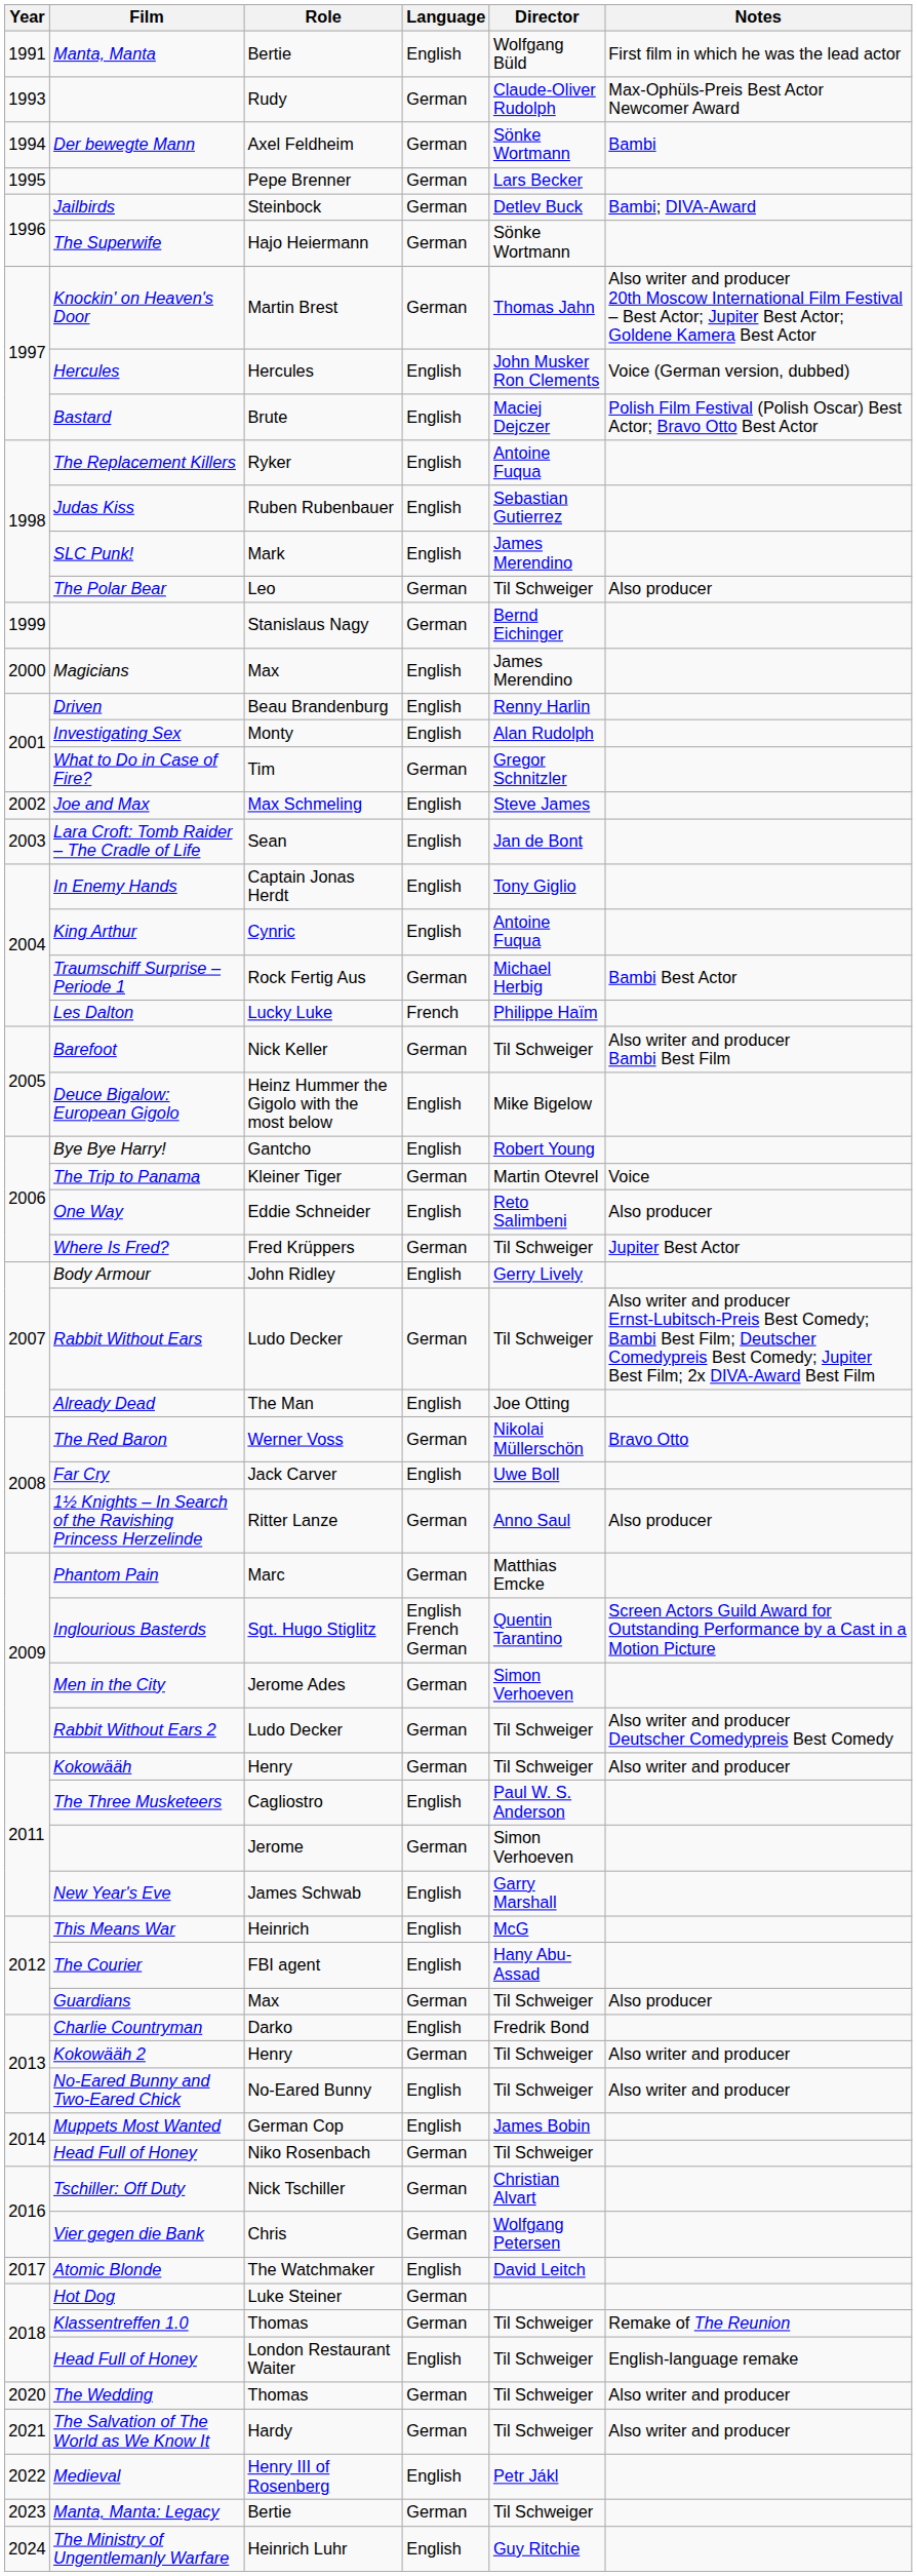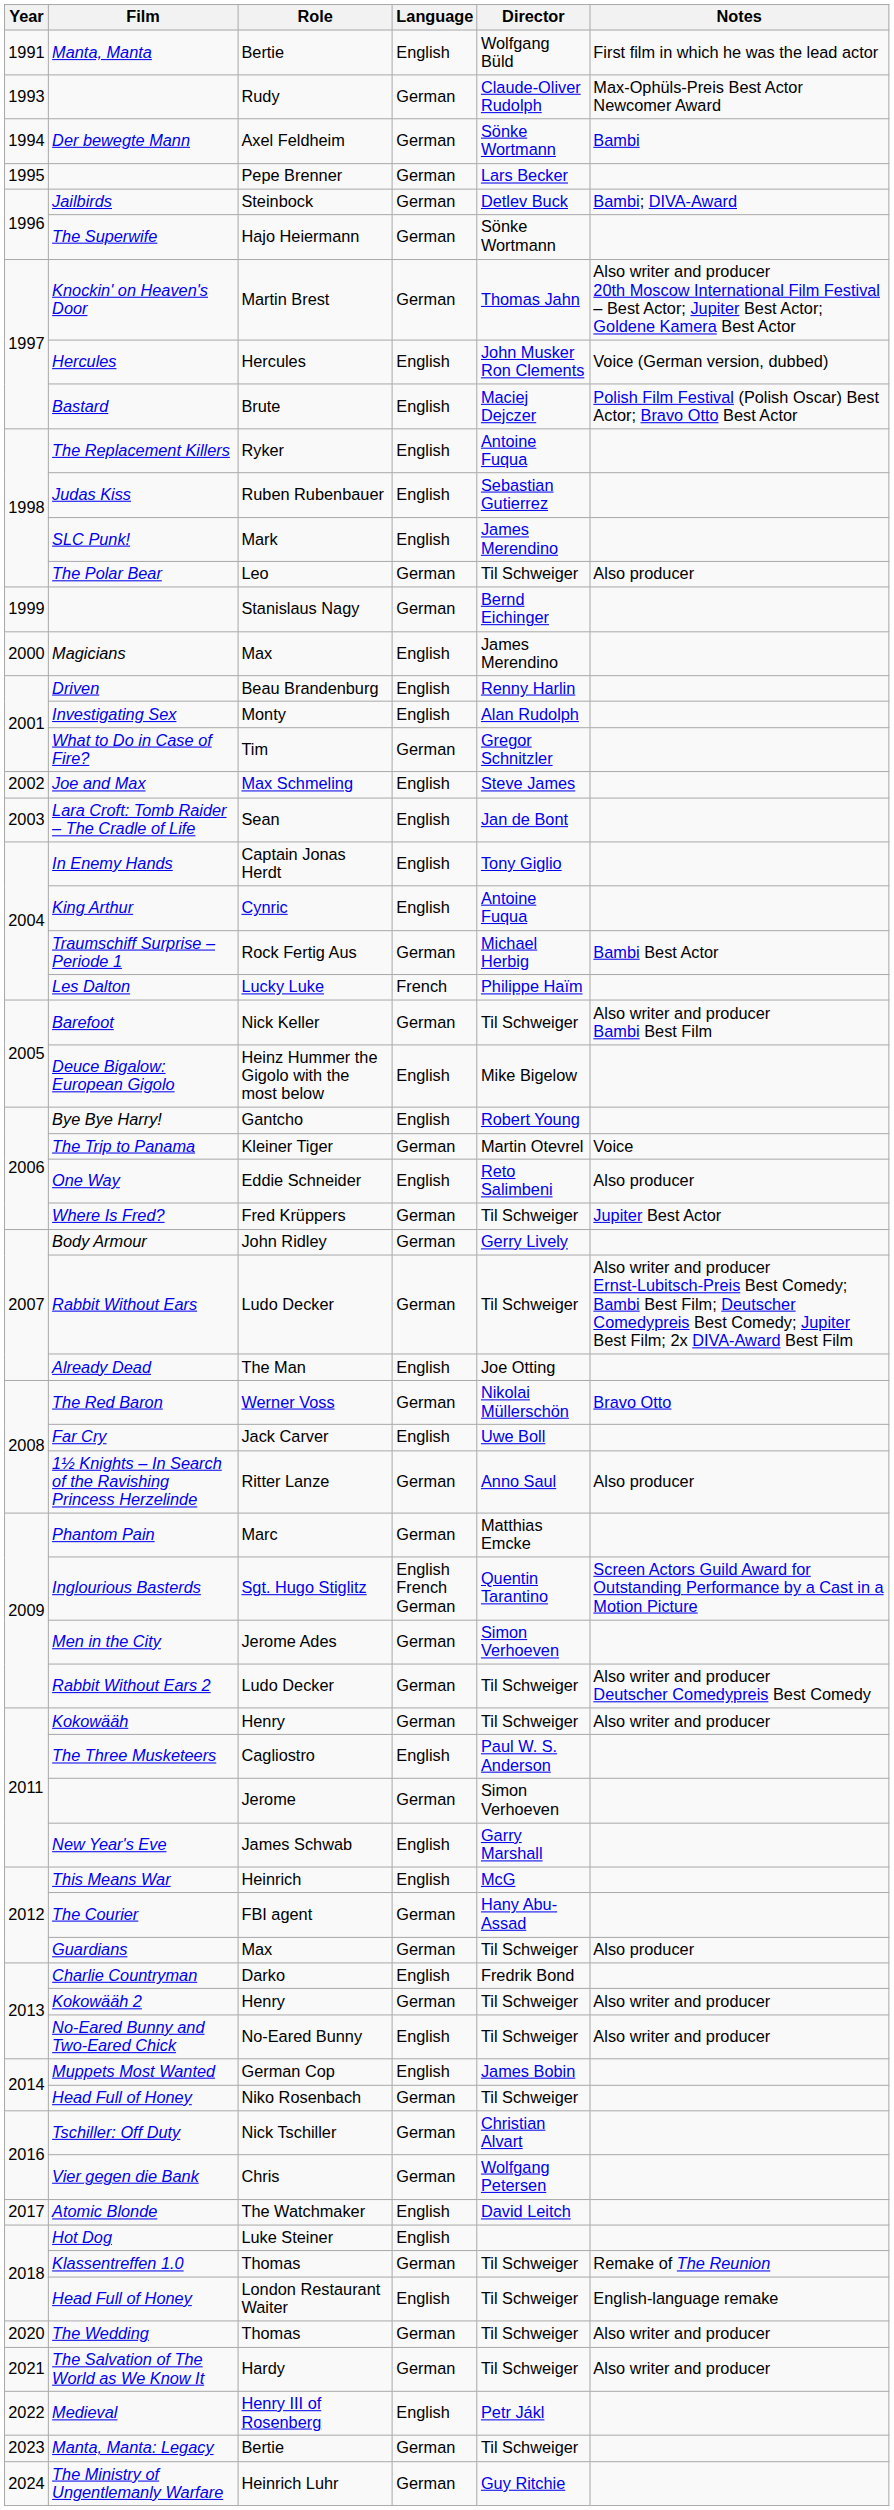Body Armour | Language: English -> German
The Courier | Language: English -> German
Hot Dog | Language: German -> English
The Ministry of Ungentlemanly Warfare | Language: English -> German
